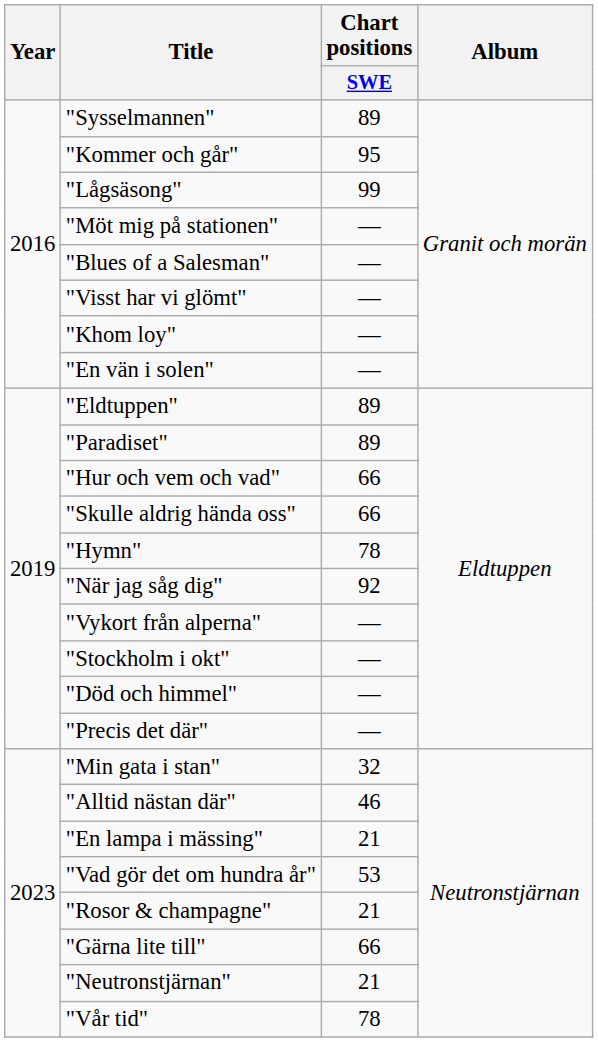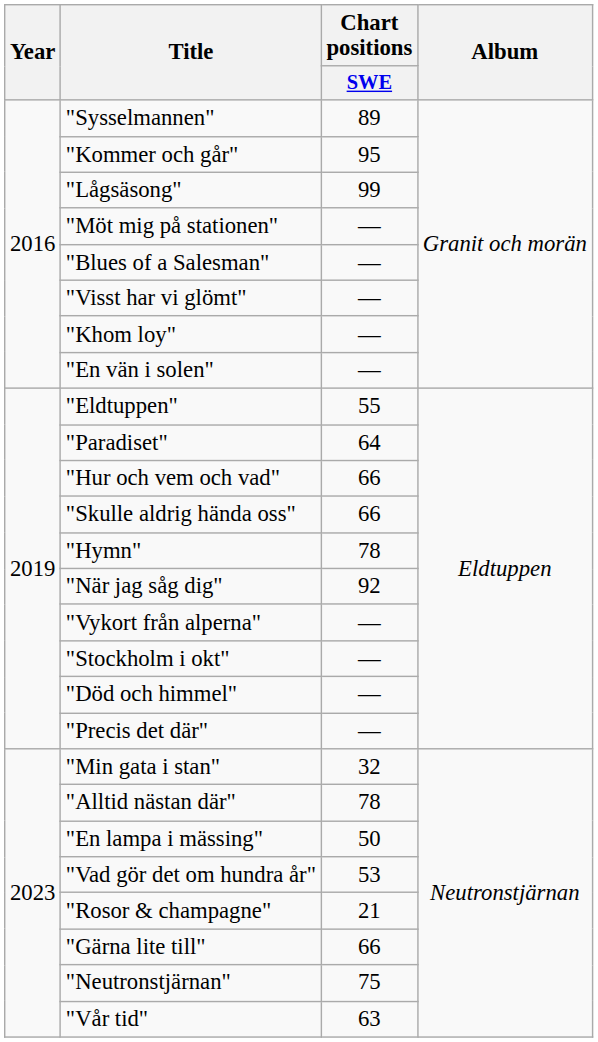"Eldtuppen" | Chart positions / SWE: 89 -> 55
"Paradiset" | Chart positions / SWE: 89 -> 64
"Alltid nästan där" | Chart positions / SWE: 46 -> 78
"En lampa i mässing" | Chart positions / SWE: 21 -> 50
"Neutronstjärnan" | Chart positions / SWE: 21 -> 75
"Vår tid" | Chart positions / SWE: 78 -> 63
